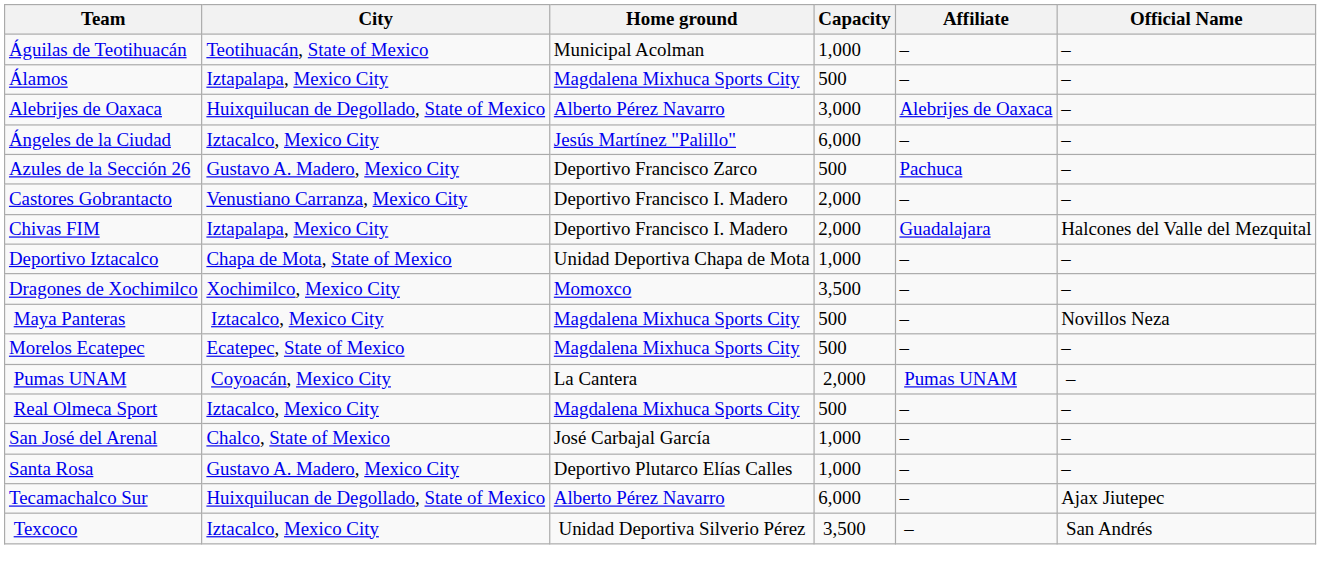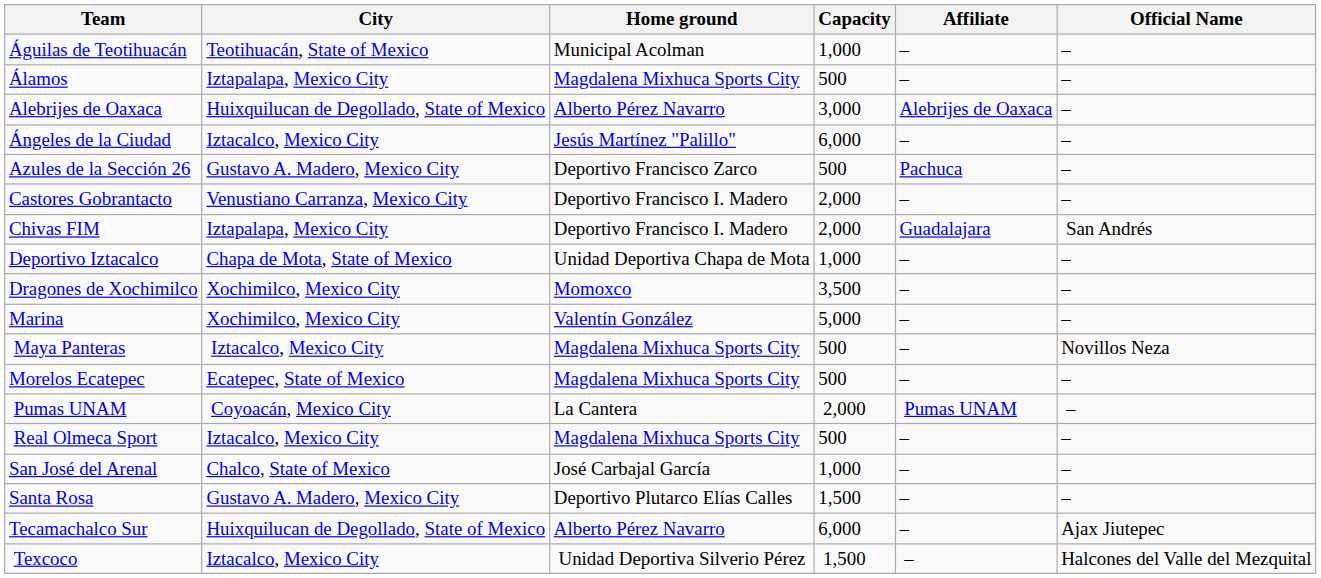Chivas FIM | Official Name: Halcones del Valle del Mezquital -> San Andrés
+ row: Marina | Xochimilco, Mexico City | Valentín González | 5,000 | – | –
Santa Rosa | Capacity: 1,000 -> 1,500
Texcoco | Capacity: 3,500 -> 1,500
Texcoco | Official Name: San Andrés -> Halcones del Valle del Mezquital
